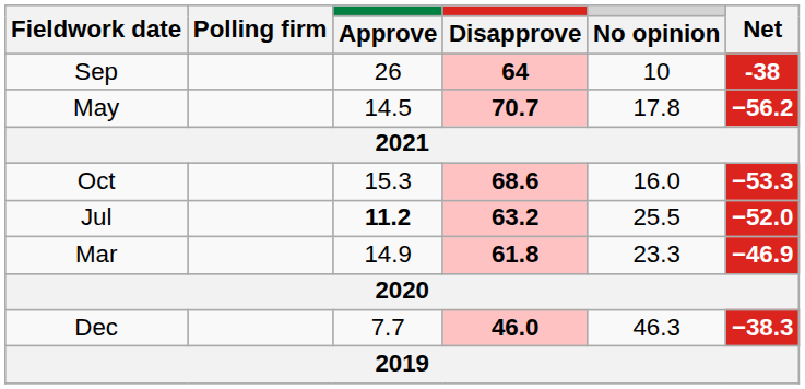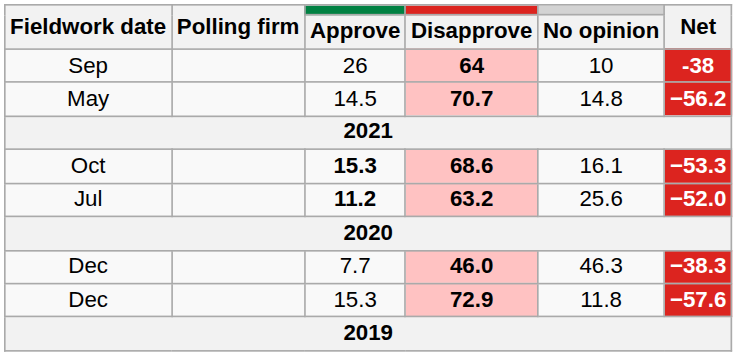70.7 | No opinion: 17.8 -> 14.8
68.6 | Approve: normal -> bold
68.6 | No opinion: 16.0 -> 16.1
63.2 | No opinion: 25.5 -> 25.6
- row: Mar | 14.9 | 61.8 | 23.3 | −46.9
+ row: Dec | 15.3 | 72.9 | 11.8 | −57.6
